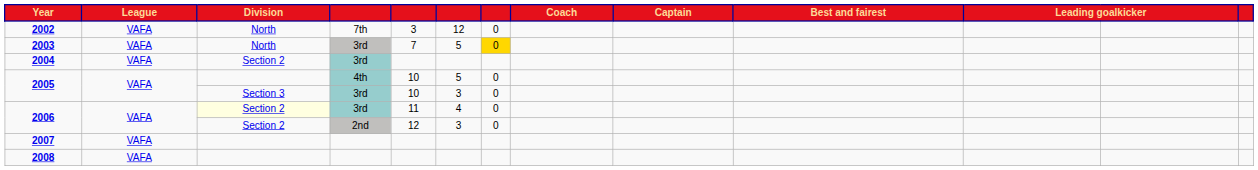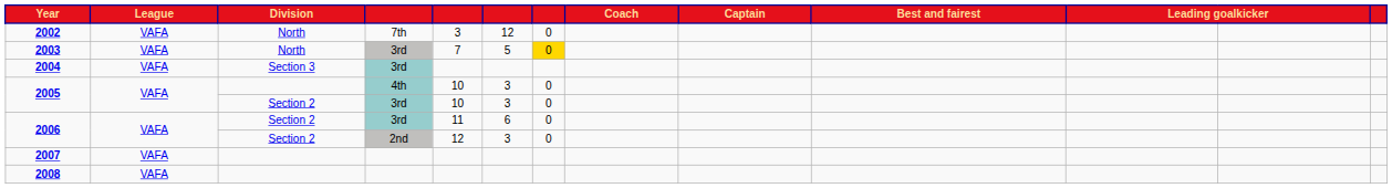2004 | Division: Section 2 -> Section 3
2005 / 4th | column 6: 5 -> 3
2005 / 3rd | Division: Section 3 -> Section 2
2006 / 3rd | Division: lightyellow background -> no background
2006 / 3rd | column 6: 4 -> 6
